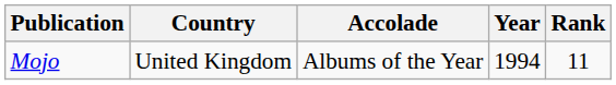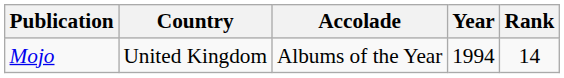Mojo | Rank: 11 -> 14
